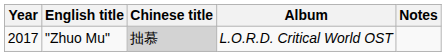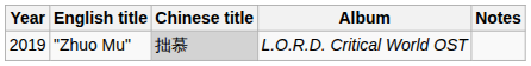"Zhuo Mu" | Year: 2017 -> 2019
